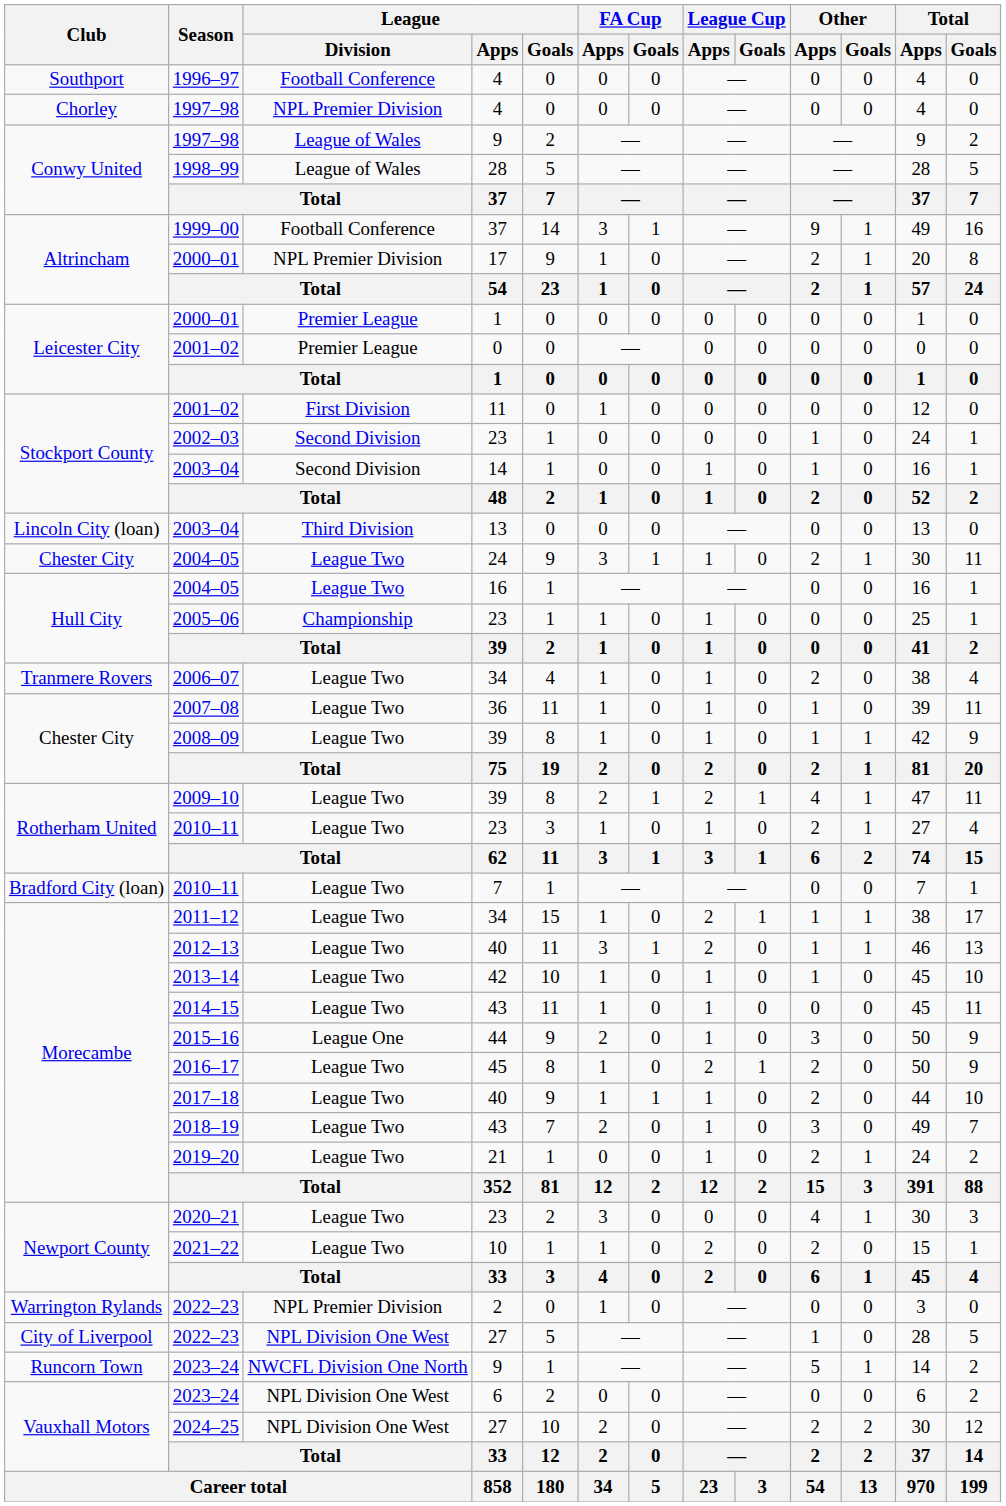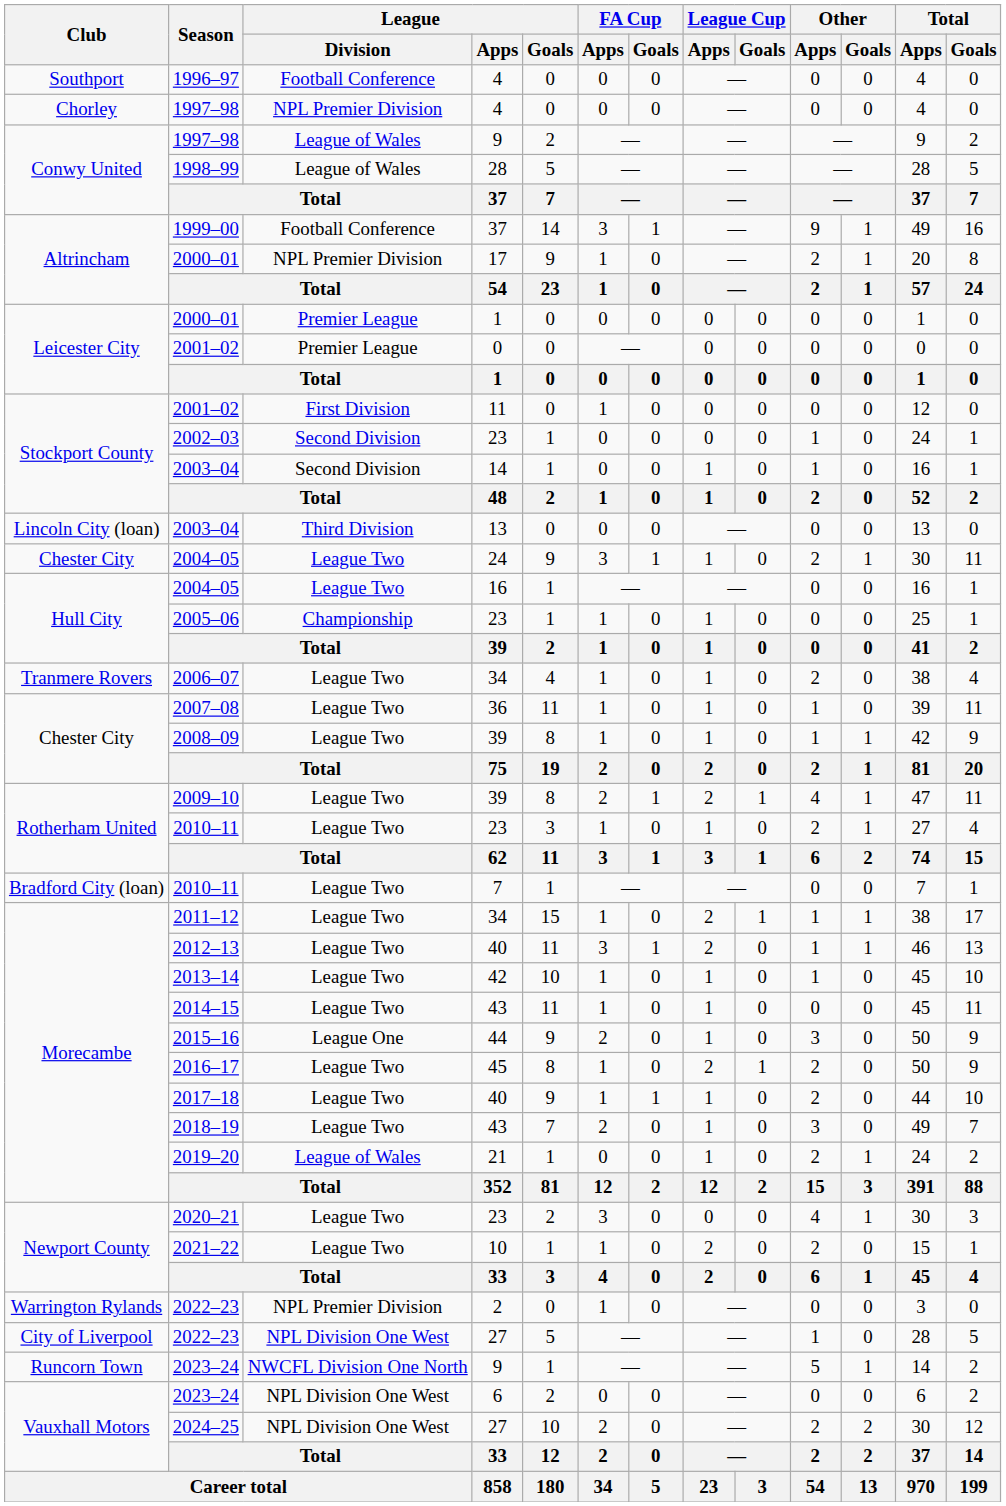2019–20 | League / Division: League Two -> League of Wales
